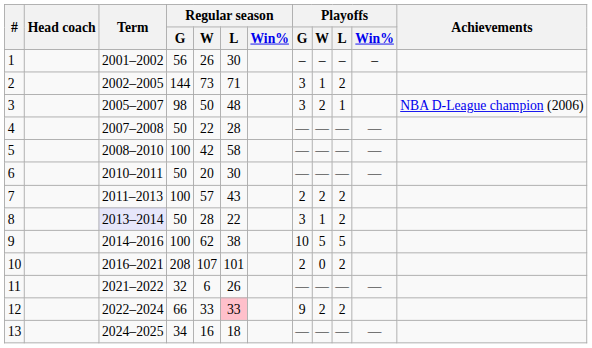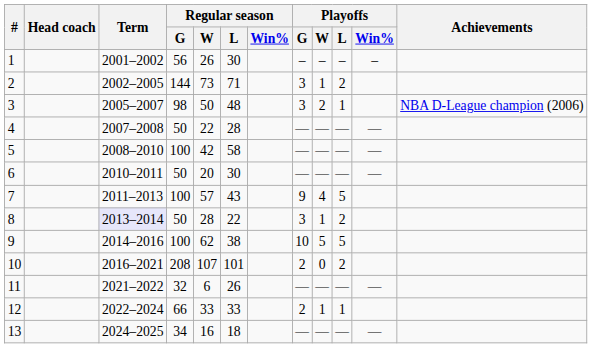7 | Playoffs / G: 2 -> 9
7 | Playoffs / W: 2 -> 4
7 | Playoffs / L: 2 -> 5
12 | Regular season / L: pink background -> no background
12 | Playoffs / G: 9 -> 2
12 | Playoffs / W: 2 -> 1
12 | Playoffs / L: 2 -> 1
